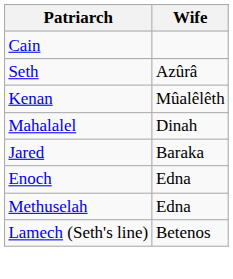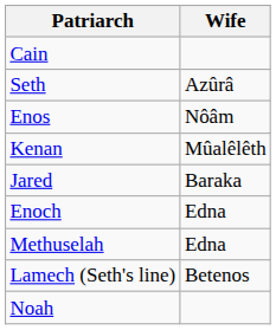+ row: Enos | Nôâm
- row: Mahalalel | Dinah
+ row: Noah
